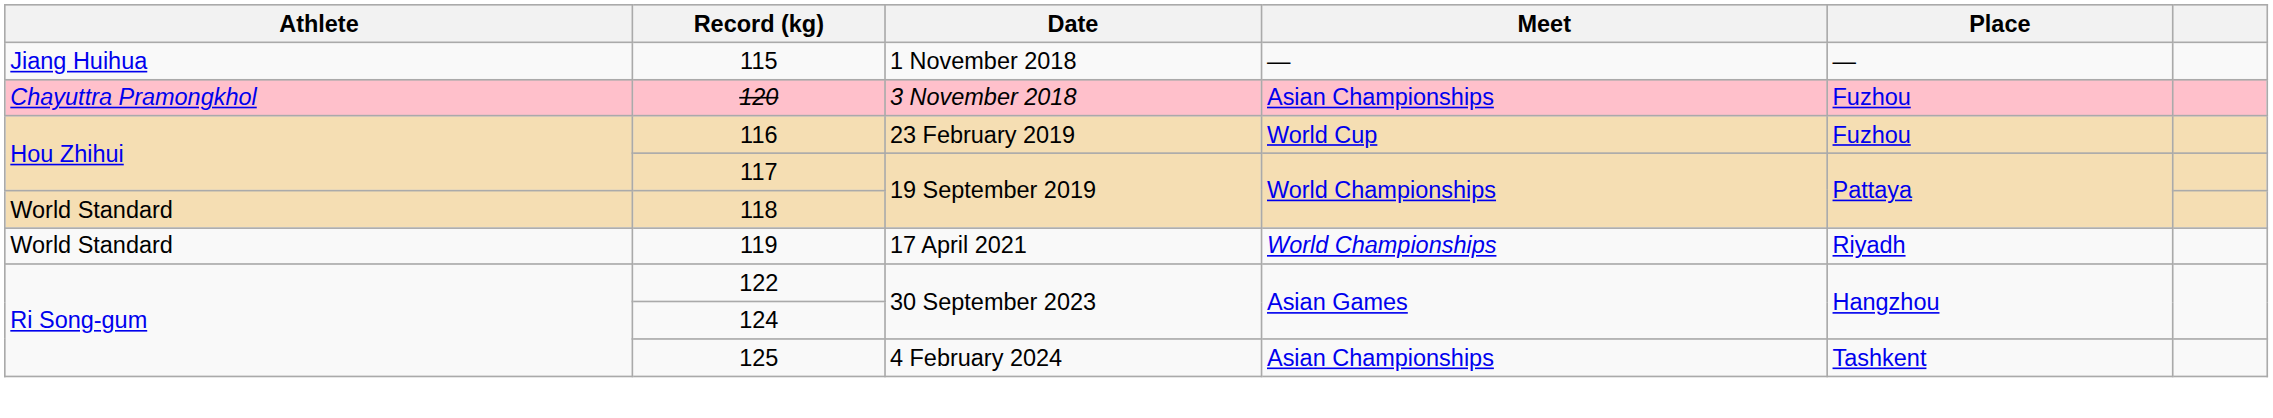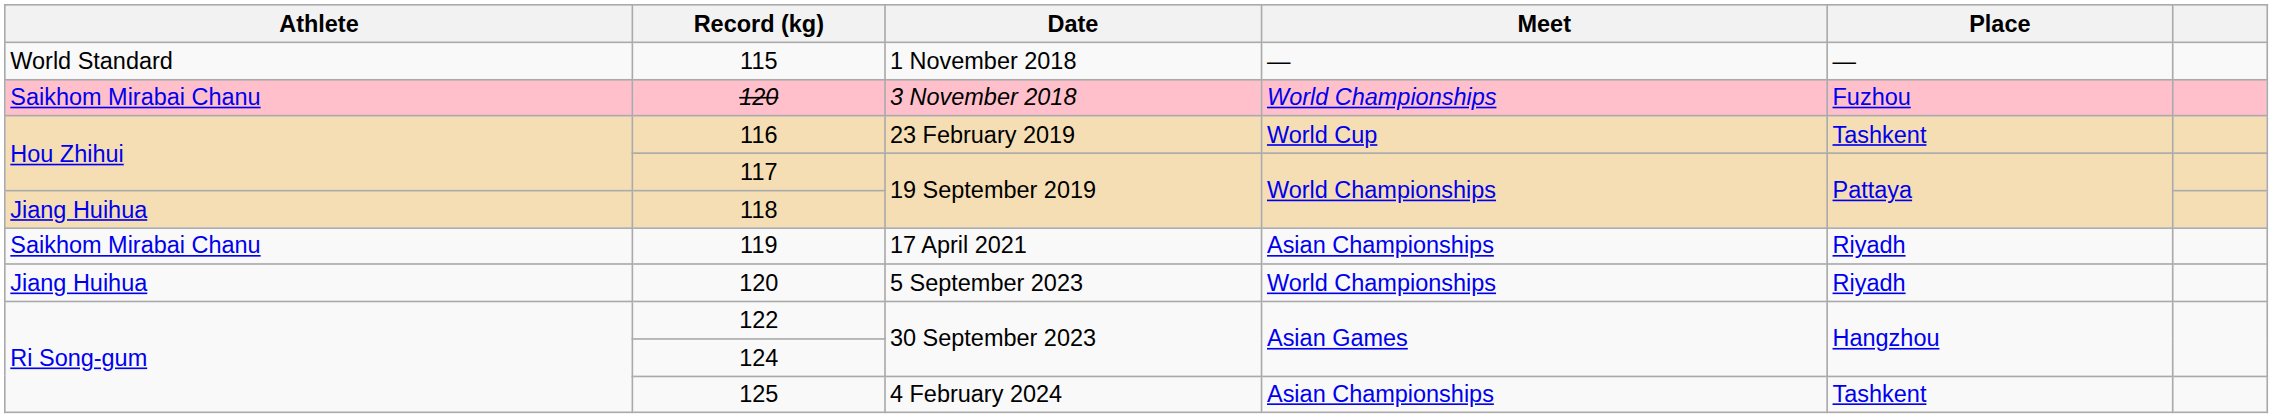115 | Athlete: Jiang Huihua -> World Standard
120 / 3 November 2018 | Athlete: Chayuttra Pramongkhol -> Saikhom Mirabai Chanu
120 / 3 November 2018 | Meet: Asian Championships -> World Championships
116 | Place: Fuzhou -> Tashkent
118 | Athlete: World Standard -> Jiang Huihua
119 | Athlete: World Standard -> Saikhom Mirabai Chanu
119 | Meet: World Championships -> Asian Championships
+ row: Jiang Huihua | 120 | 5 September 2023 | World Championships | Riyadh
